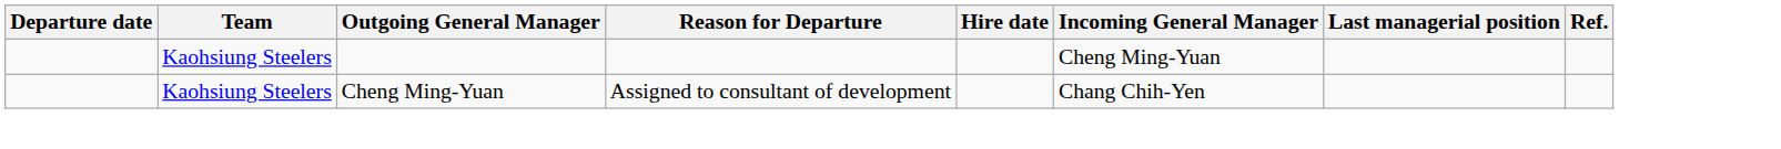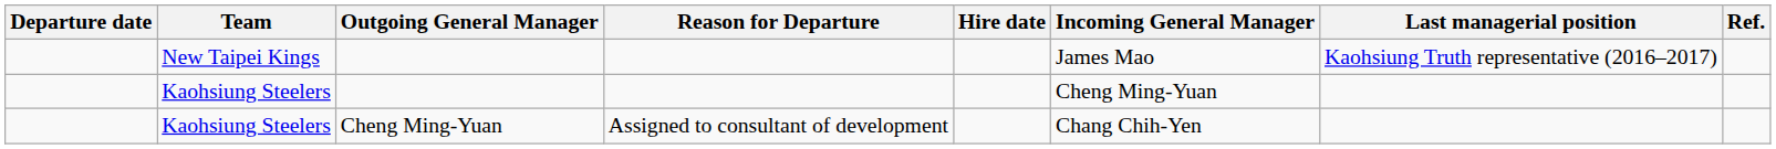+ row: New Taipei Kings | James Mao | Kaohsiung Truth representative (2016–2017)
